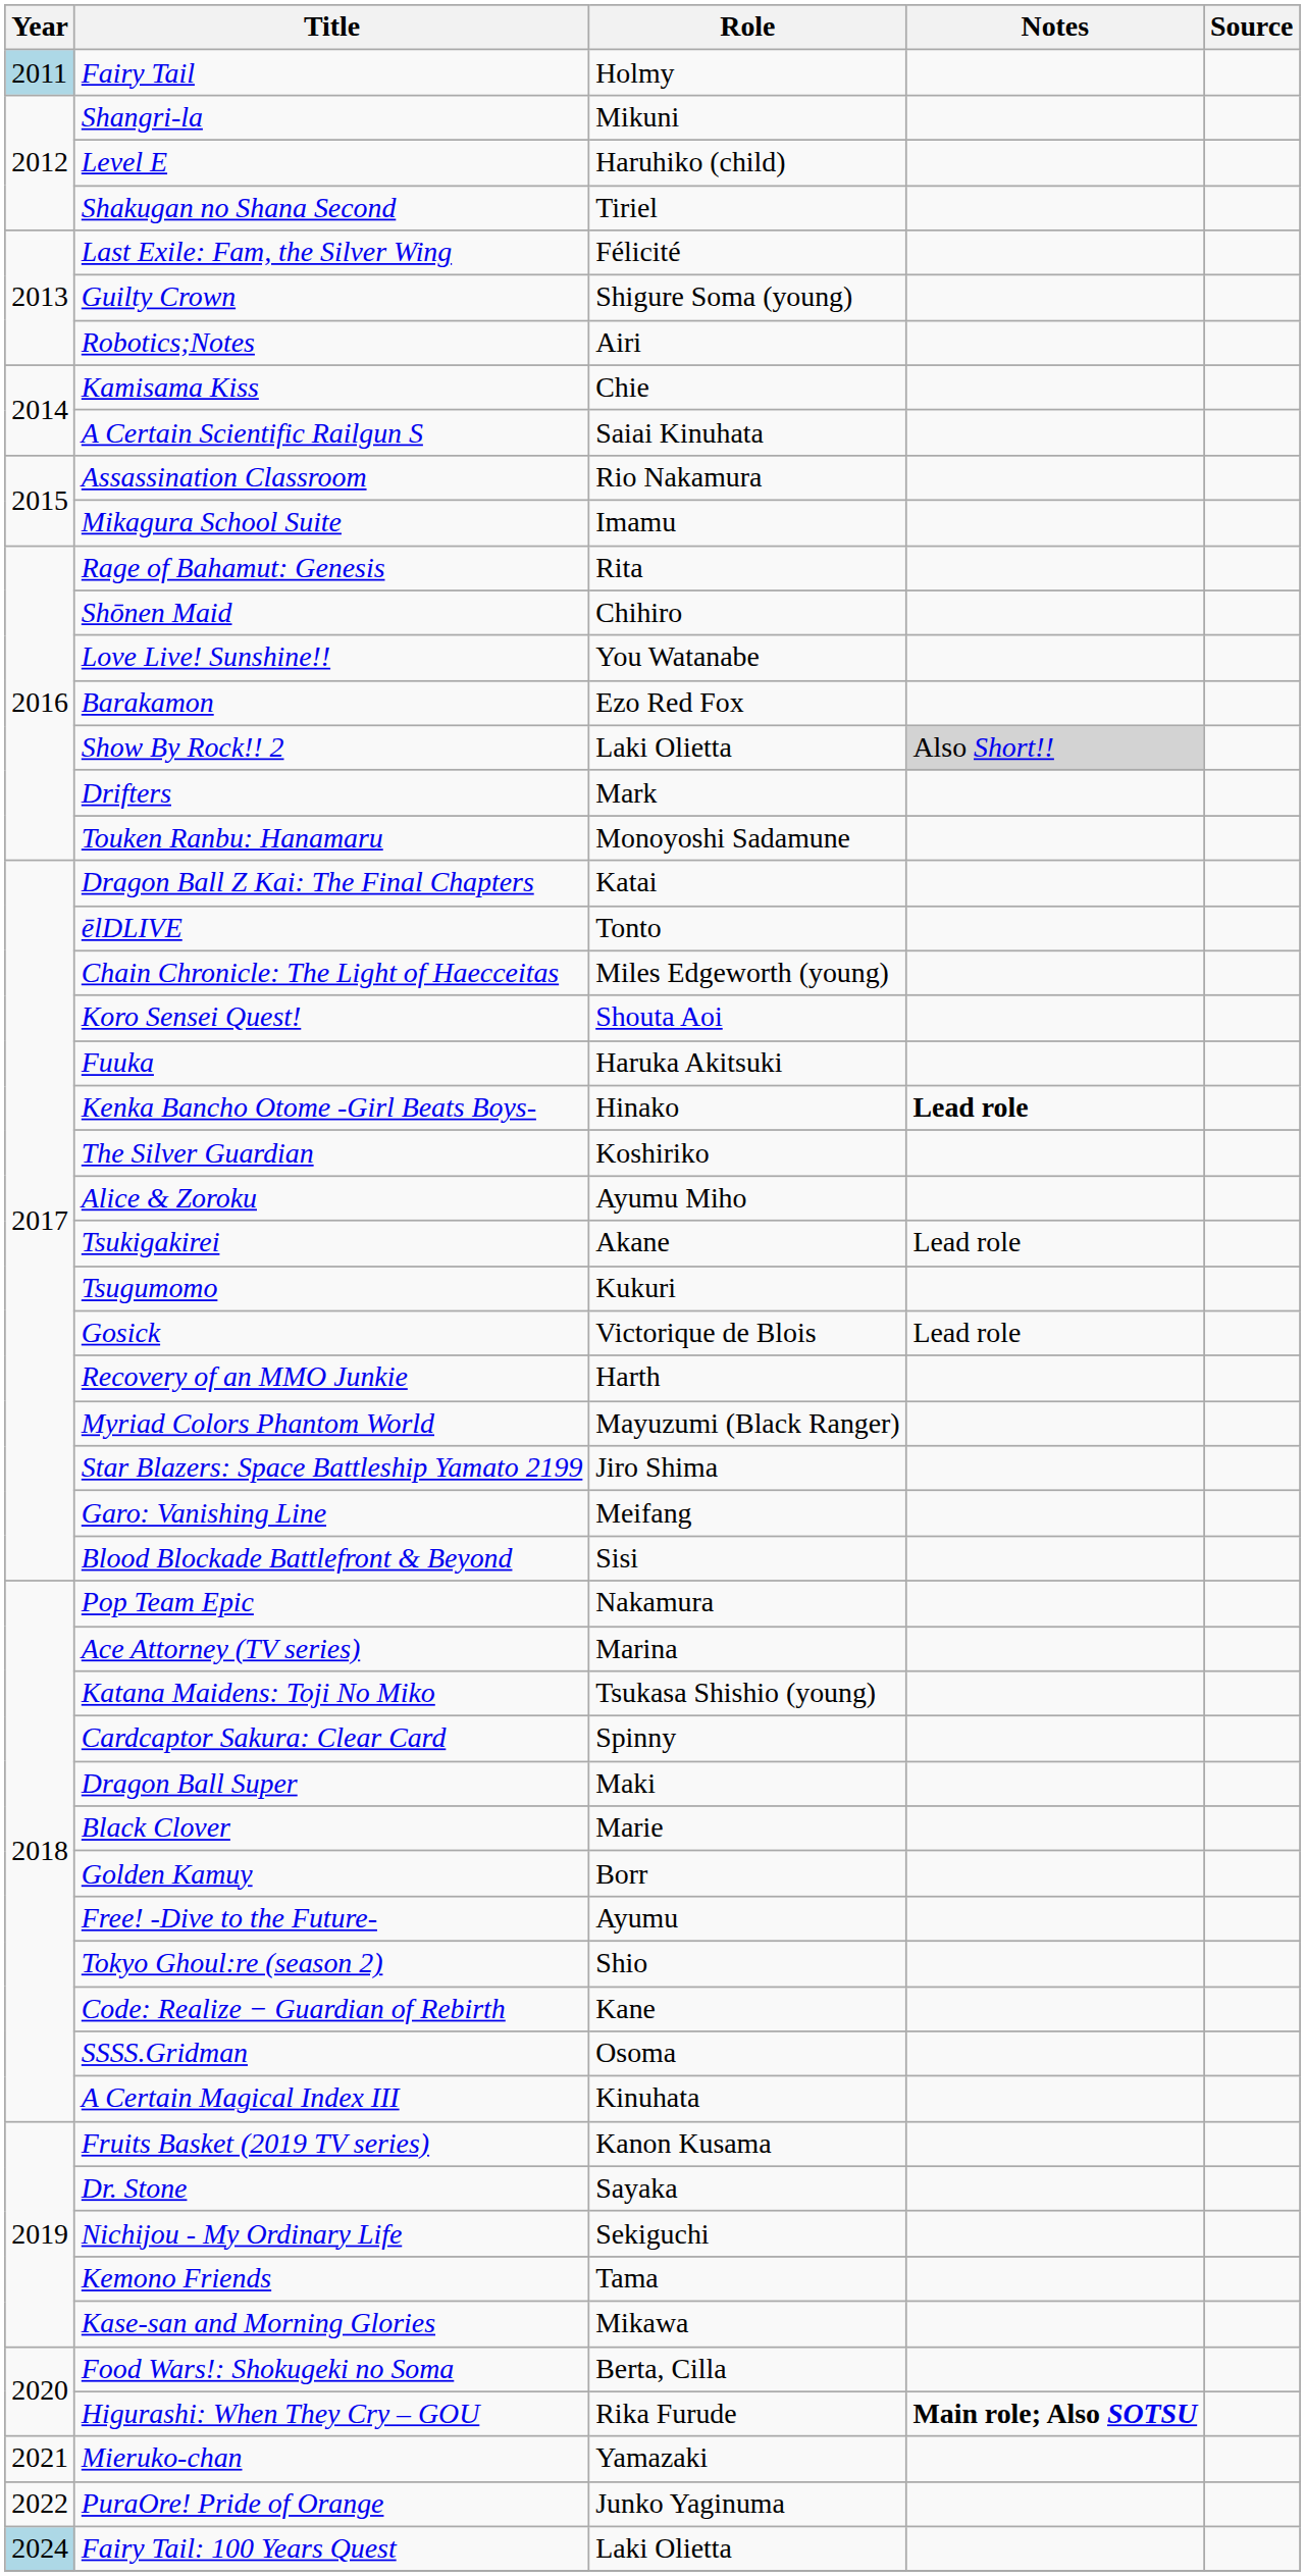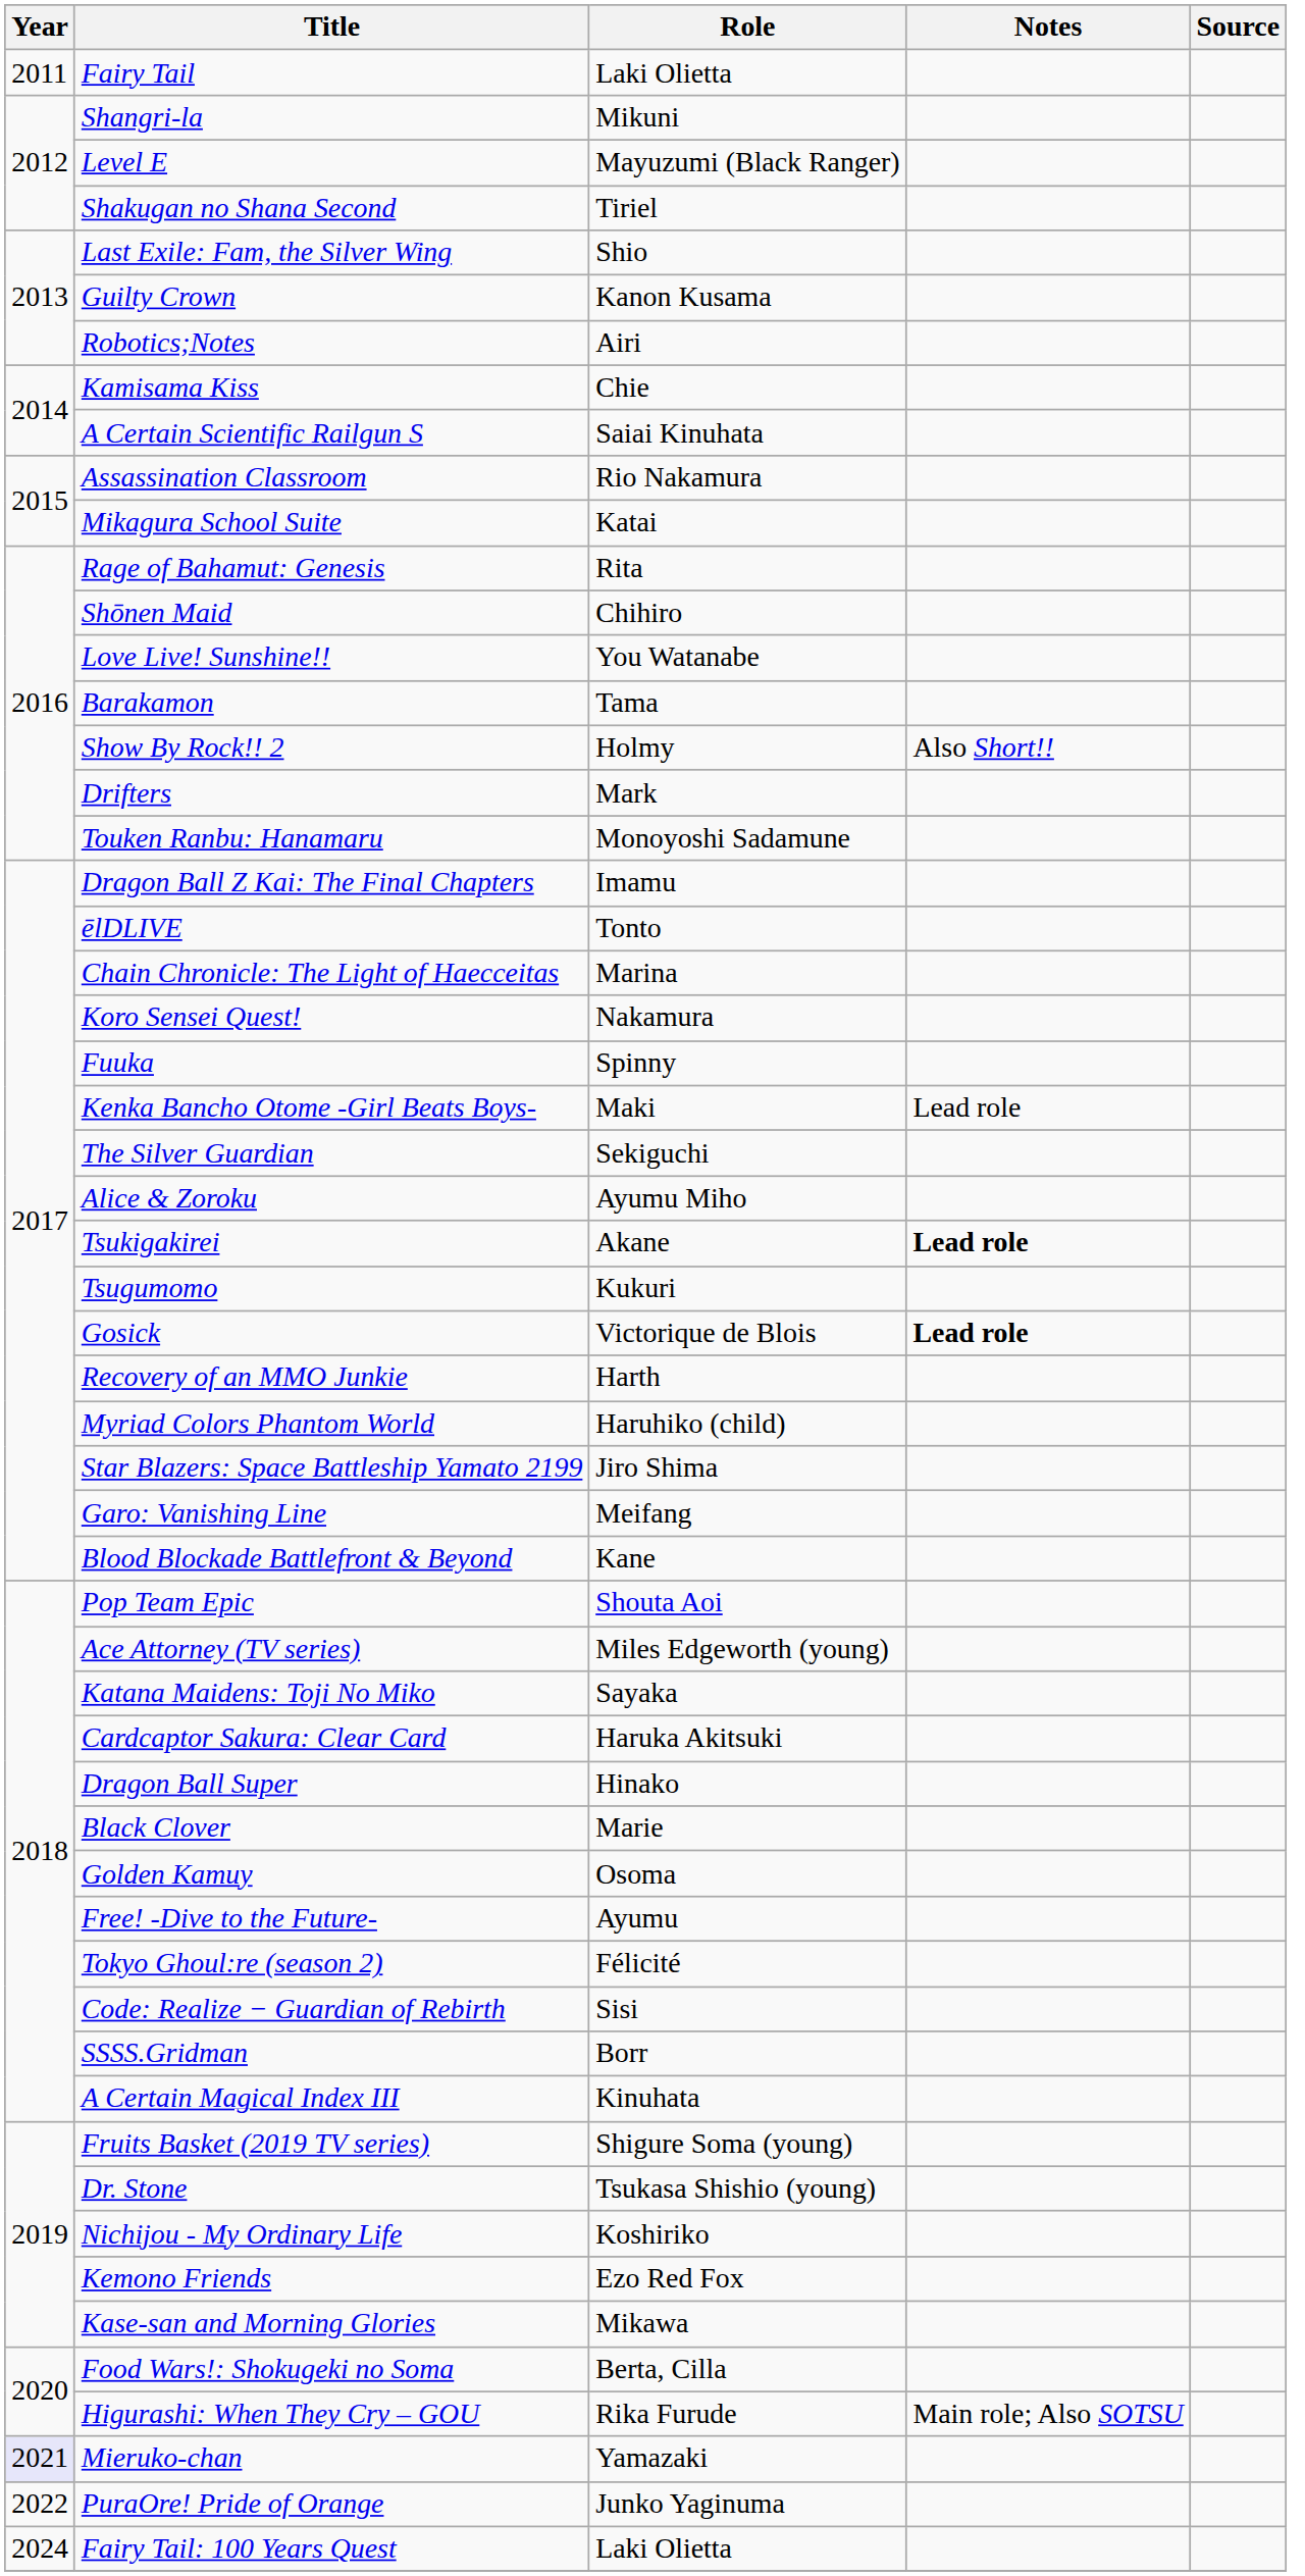Fairy Tail | Year: lightblue background -> no background
Fairy Tail | Role: Holmy -> Laki Olietta
Level E | Role: Haruhiko (child) -> Mayuzumi (Black Ranger)
Last Exile: Fam, the Silver Wing | Role: Félicité -> Shio
Guilty Crown | Role: Shigure Soma (young) -> Kanon Kusama
Mikagura School Suite | Role: Imamu -> Katai
Barakamon | Role: Ezo Red Fox -> Tama
Show By Rock!! 2 | Role: Laki Olietta -> Holmy
Show By Rock!! 2 | Notes: lightgrey background -> no background
Dragon Ball Z Kai: The Final Chapters | Role: Katai -> Imamu
Chain Chronicle: The Light of Haecceitas | Role: Miles Edgeworth (young) -> Marina
Koro Sensei Quest! | Role: Shouta Aoi -> Nakamura
Fuuka | Role: Haruka Akitsuki -> Spinny
Kenka Bancho Otome -Girl Beats Boys- | Role: Hinako -> Maki
Kenka Bancho Otome -Girl Beats Boys- | Notes: bold -> normal
The Silver Guardian | Role: Koshiriko -> Sekiguchi
Tsukigakirei | Notes: normal -> bold
Gosick | Notes: normal -> bold
Myriad Colors Phantom World | Role: Mayuzumi (Black Ranger) -> Haruhiko (child)
Blood Blockade Battlefront & Beyond | Role: Sisi -> Kane
Pop Team Epic | Role: Nakamura -> Shouta Aoi
Ace Attorney (TV series) | Role: Marina -> Miles Edgeworth (young)
Katana Maidens: Toji No Miko | Role: Tsukasa Shishio (young) -> Sayaka
Cardcaptor Sakura: Clear Card | Role: Spinny -> Haruka Akitsuki
Dragon Ball Super | Role: Maki -> Hinako
Golden Kamuy | Role: Borr -> Osoma
Tokyo Ghoul:re (season 2) | Role: Shio -> Félicité
Code: Realize − Guardian of Rebirth | Role: Kane -> Sisi
SSSS.Gridman | Role: Osoma -> Borr
Fruits Basket (2019 TV series) | Role: Kanon Kusama -> Shigure Soma (young)
Dr. Stone | Role: Sayaka -> Tsukasa Shishio (young)
Nichijou - My Ordinary Life | Role: Sekiguchi -> Koshiriko
Kemono Friends | Role: Tama -> Ezo Red Fox
Higurashi: When They Cry – GOU | Notes: bold -> normal
Mieruko-chan | Year: no background -> lavender background
Fairy Tail: 100 Years Quest | Year: lightblue background -> no background
